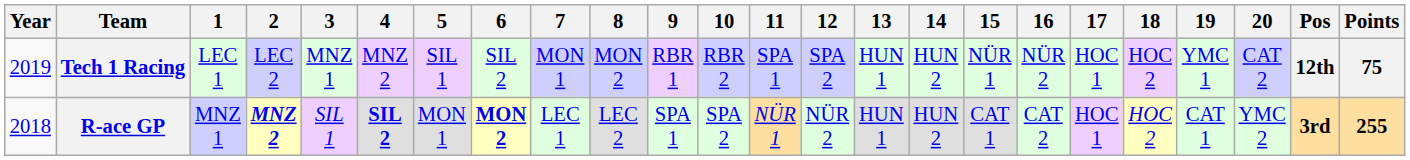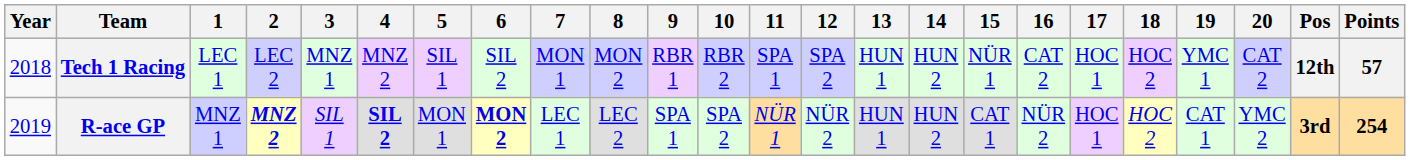Tech 1 Racing | Year: 2019 -> 2018
Tech 1 Racing | 16: NÜR 2 -> CAT 2
Tech 1 Racing | Points: 75 -> 57
R-ace GP | Year: 2018 -> 2019
R-ace GP | 16: CAT 2 -> NÜR 2
R-ace GP | Points: 255 -> 254
